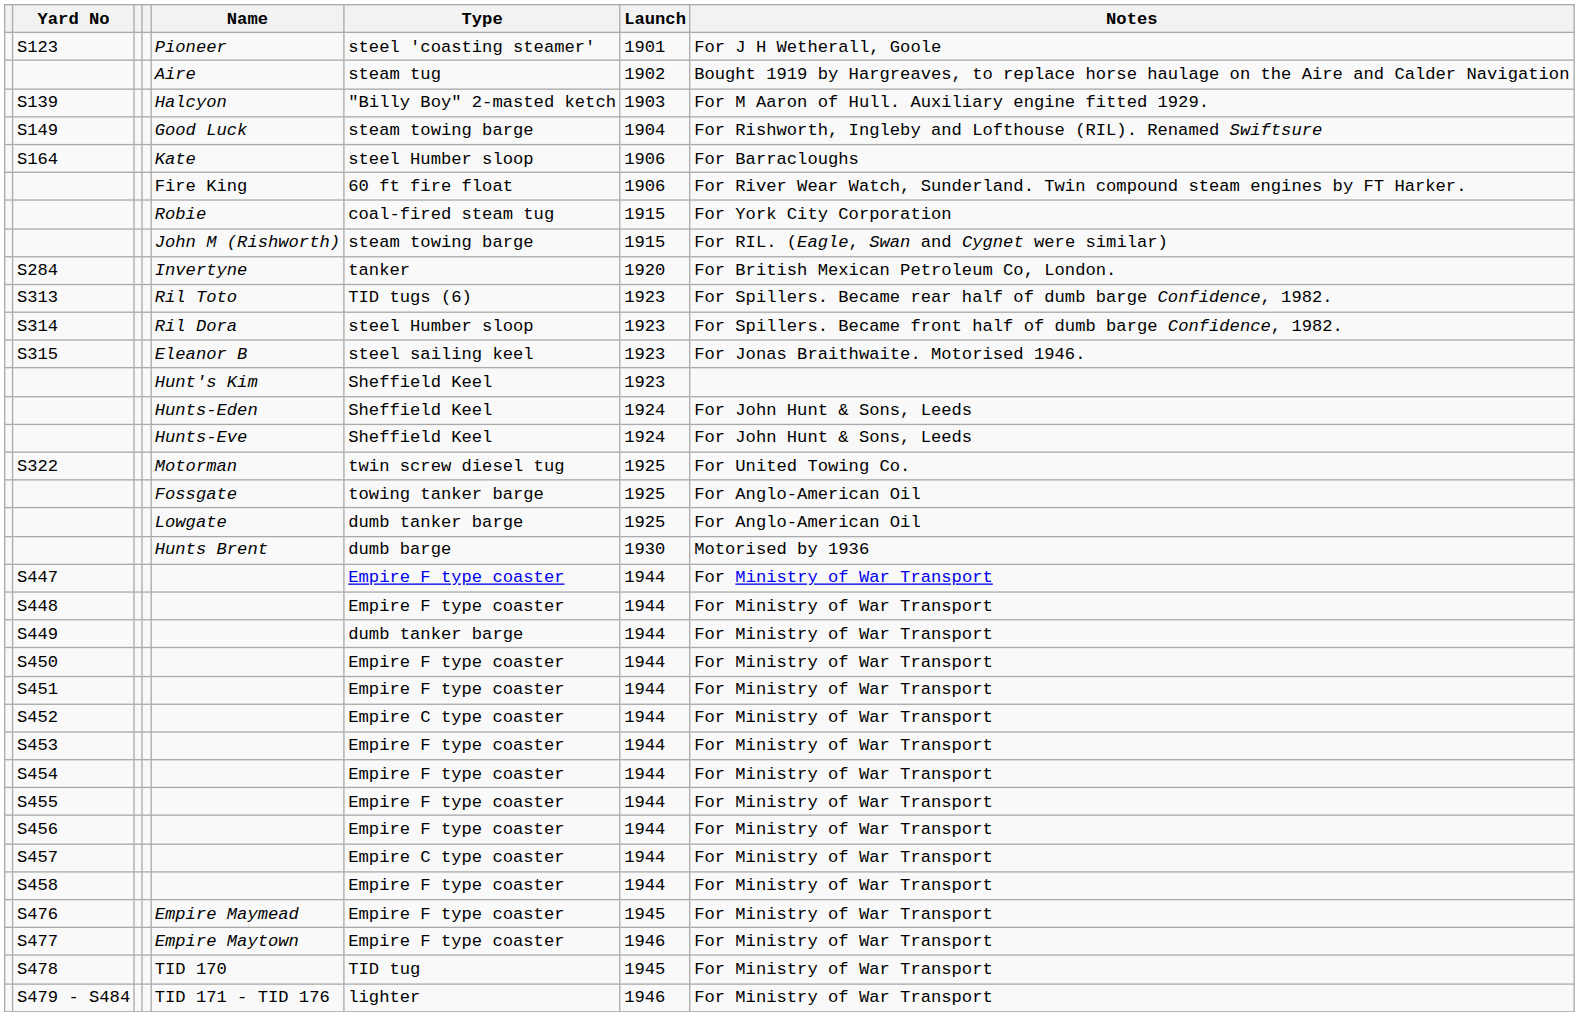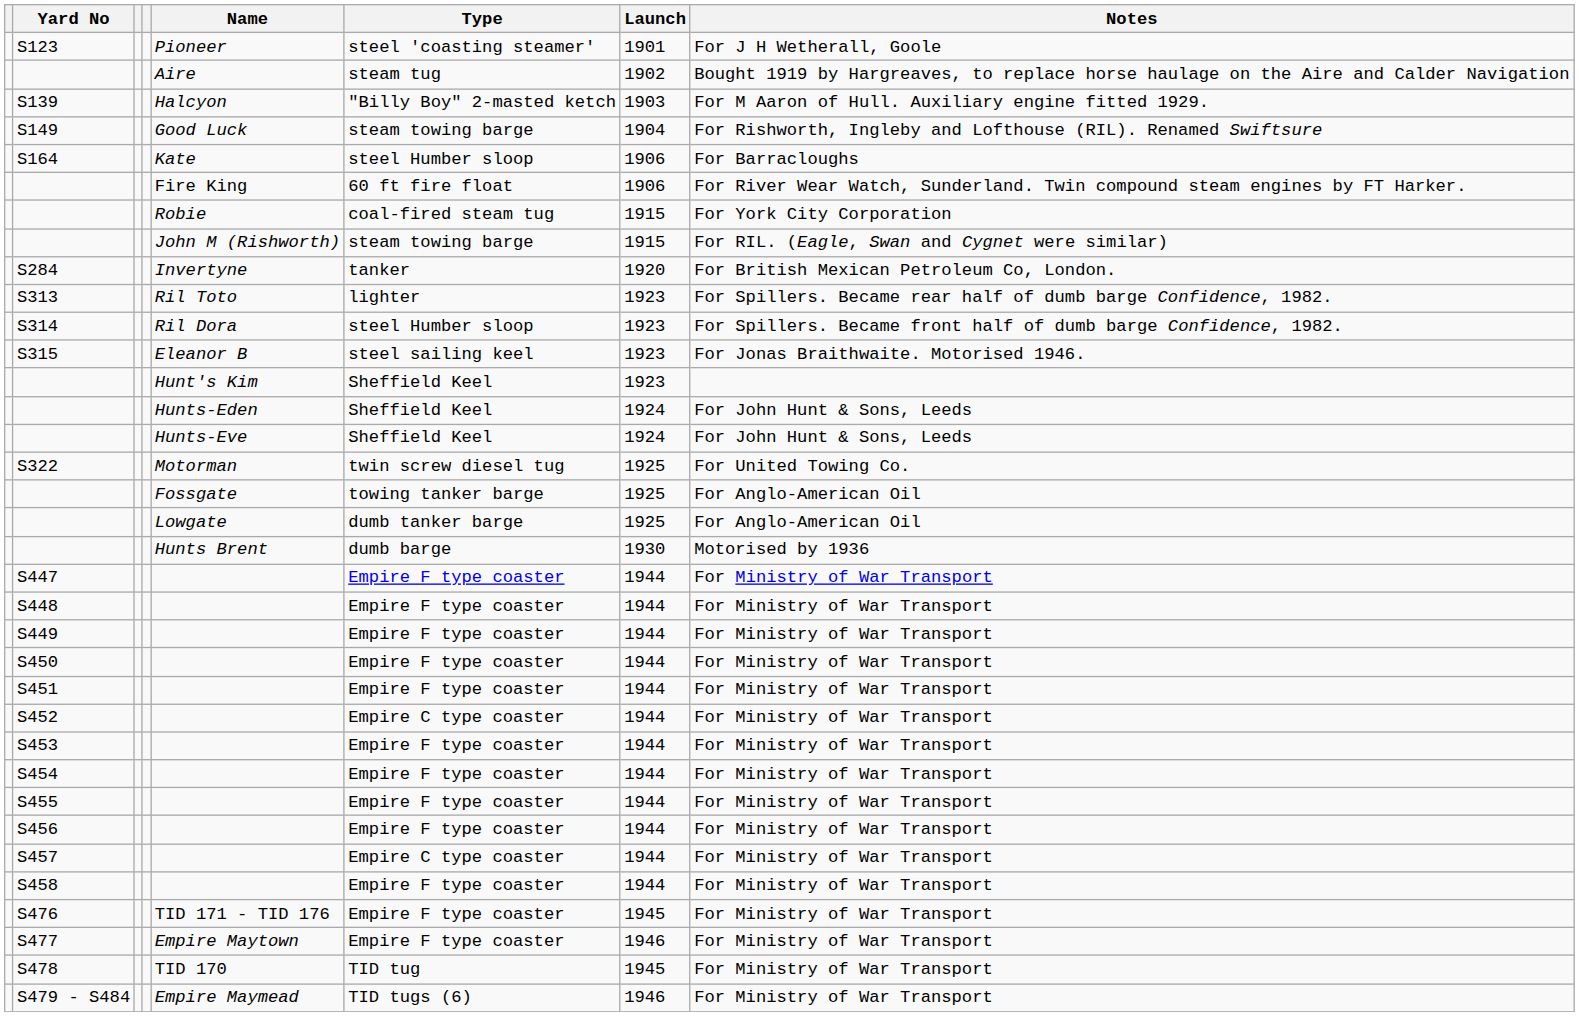S313 | Type: TID tugs (6) -> lighter
S449 | Type: dumb tanker barge -> Empire F type coaster
S476 | Name: Empire Maymead -> TID 171 - TID 176
S479 - S484 | Name: TID 171 - TID 176 -> Empire Maymead
S479 - S484 | Type: lighter -> TID tugs (6)
